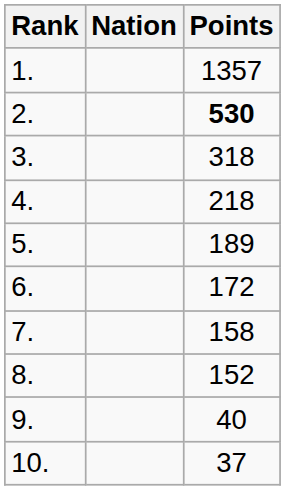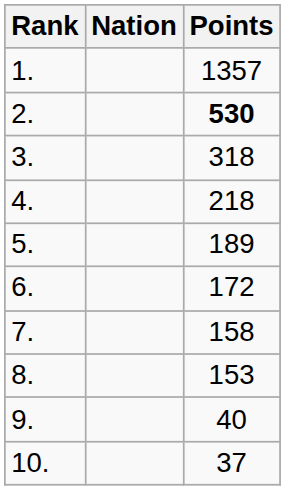8. | Points: 152 -> 153
